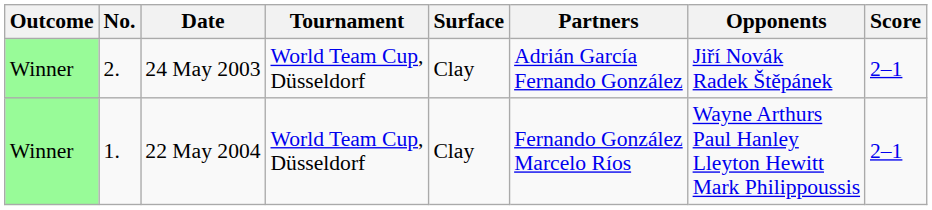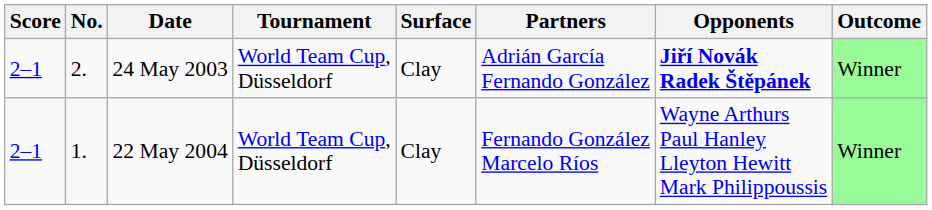columns swapped: Outcome <-> Score
24 May 2003 | Opponents: normal -> bold
